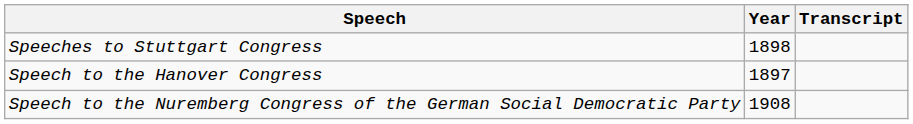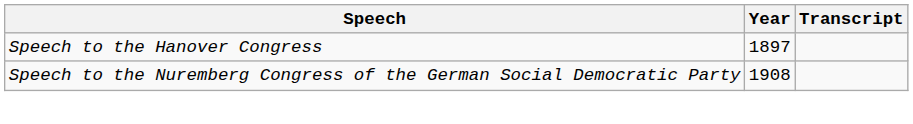- row: Speeches to Stuttgart Congress | 1898
